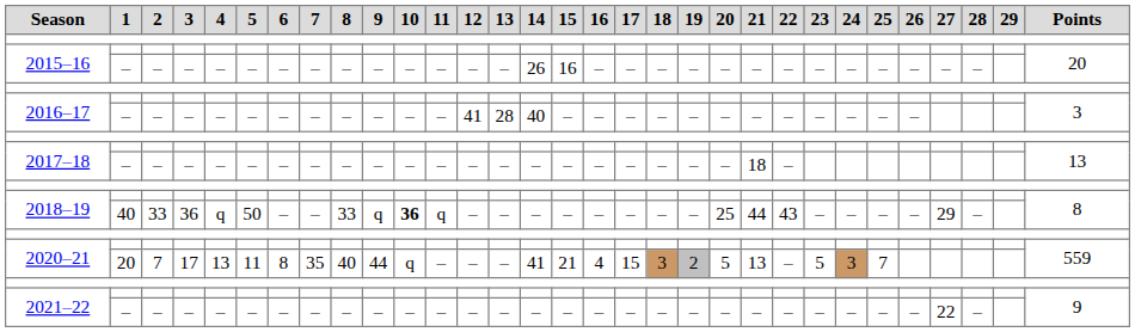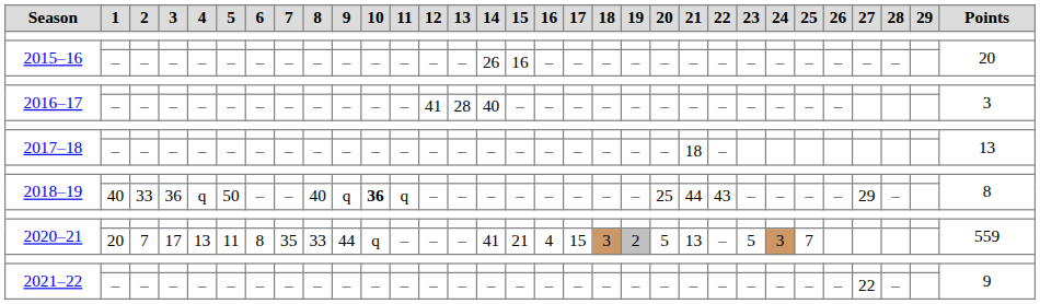2018–19 / 40 | 8: 33 -> 40
2020–21 / 20 | 8: 40 -> 33
